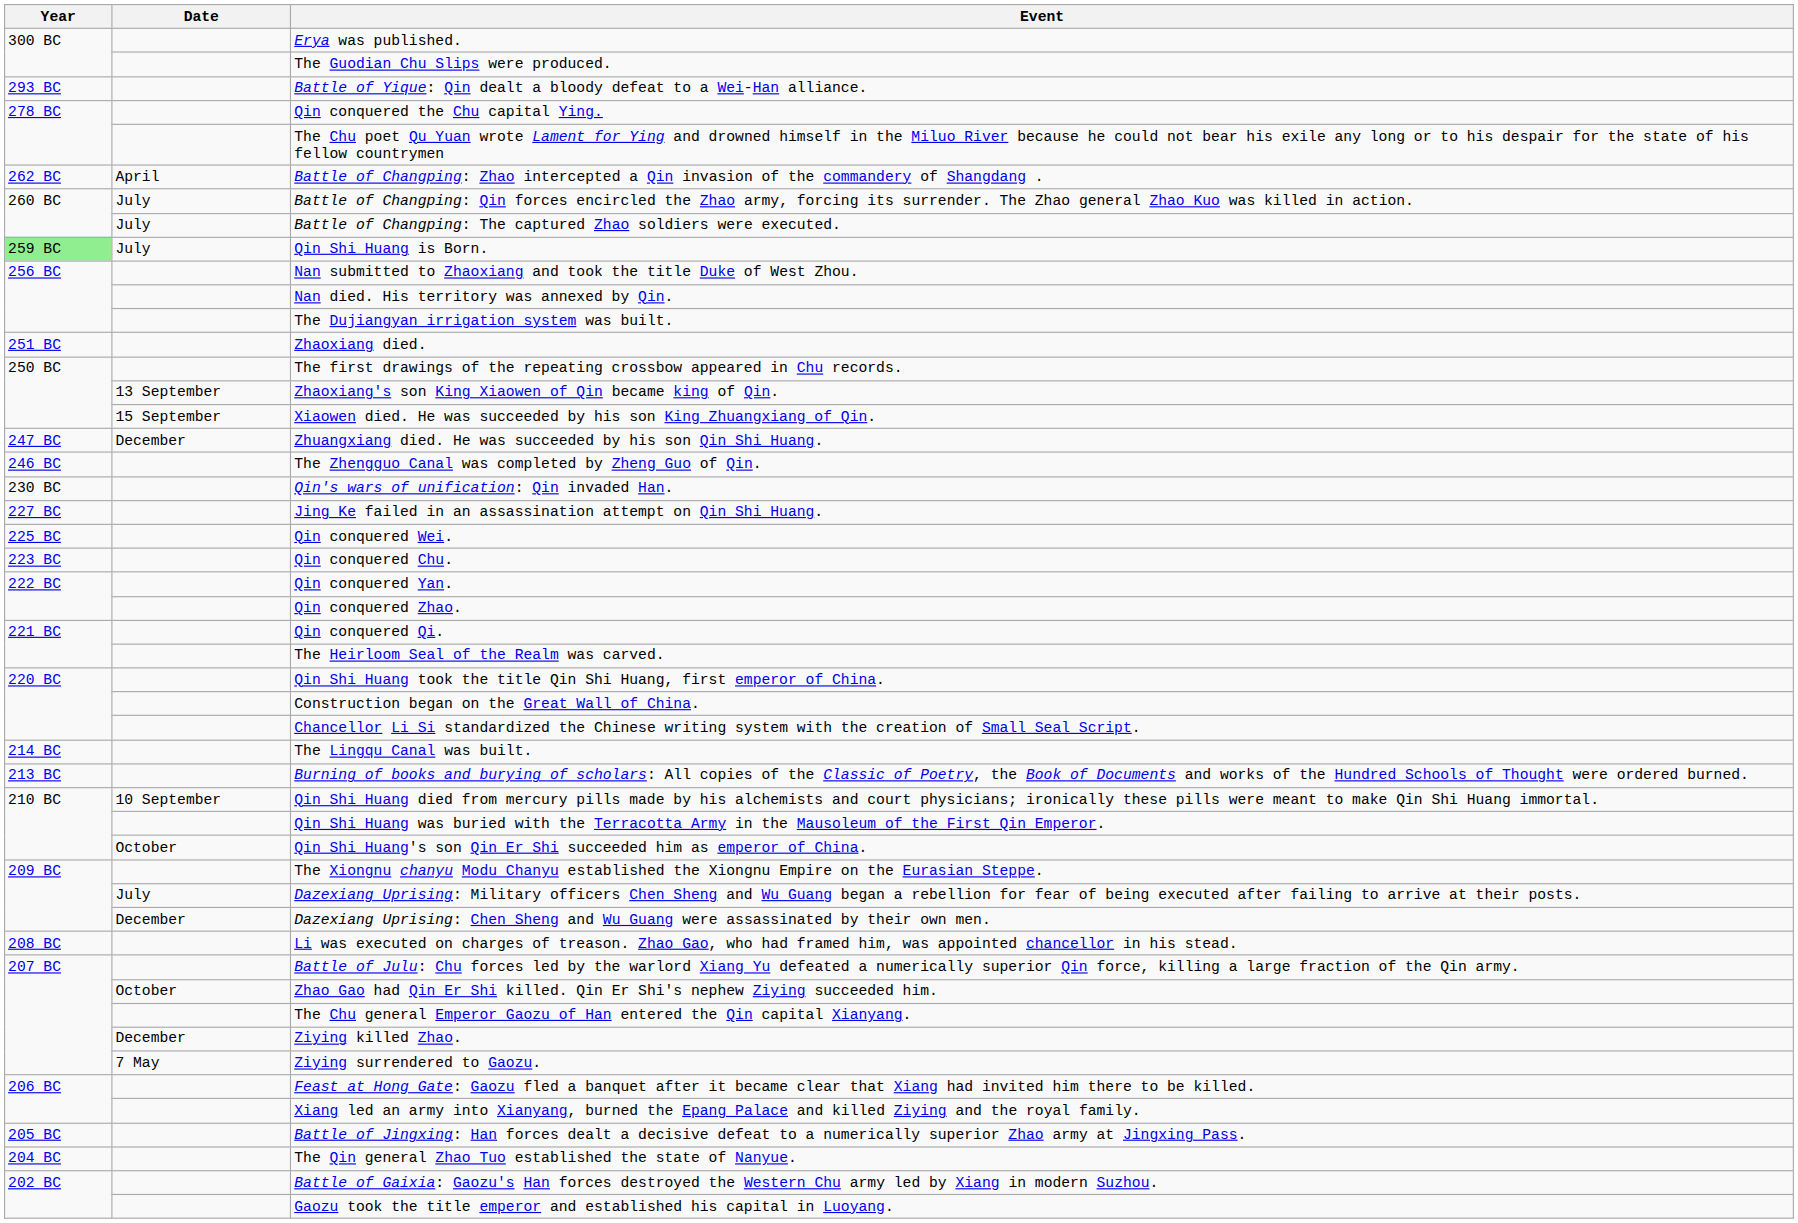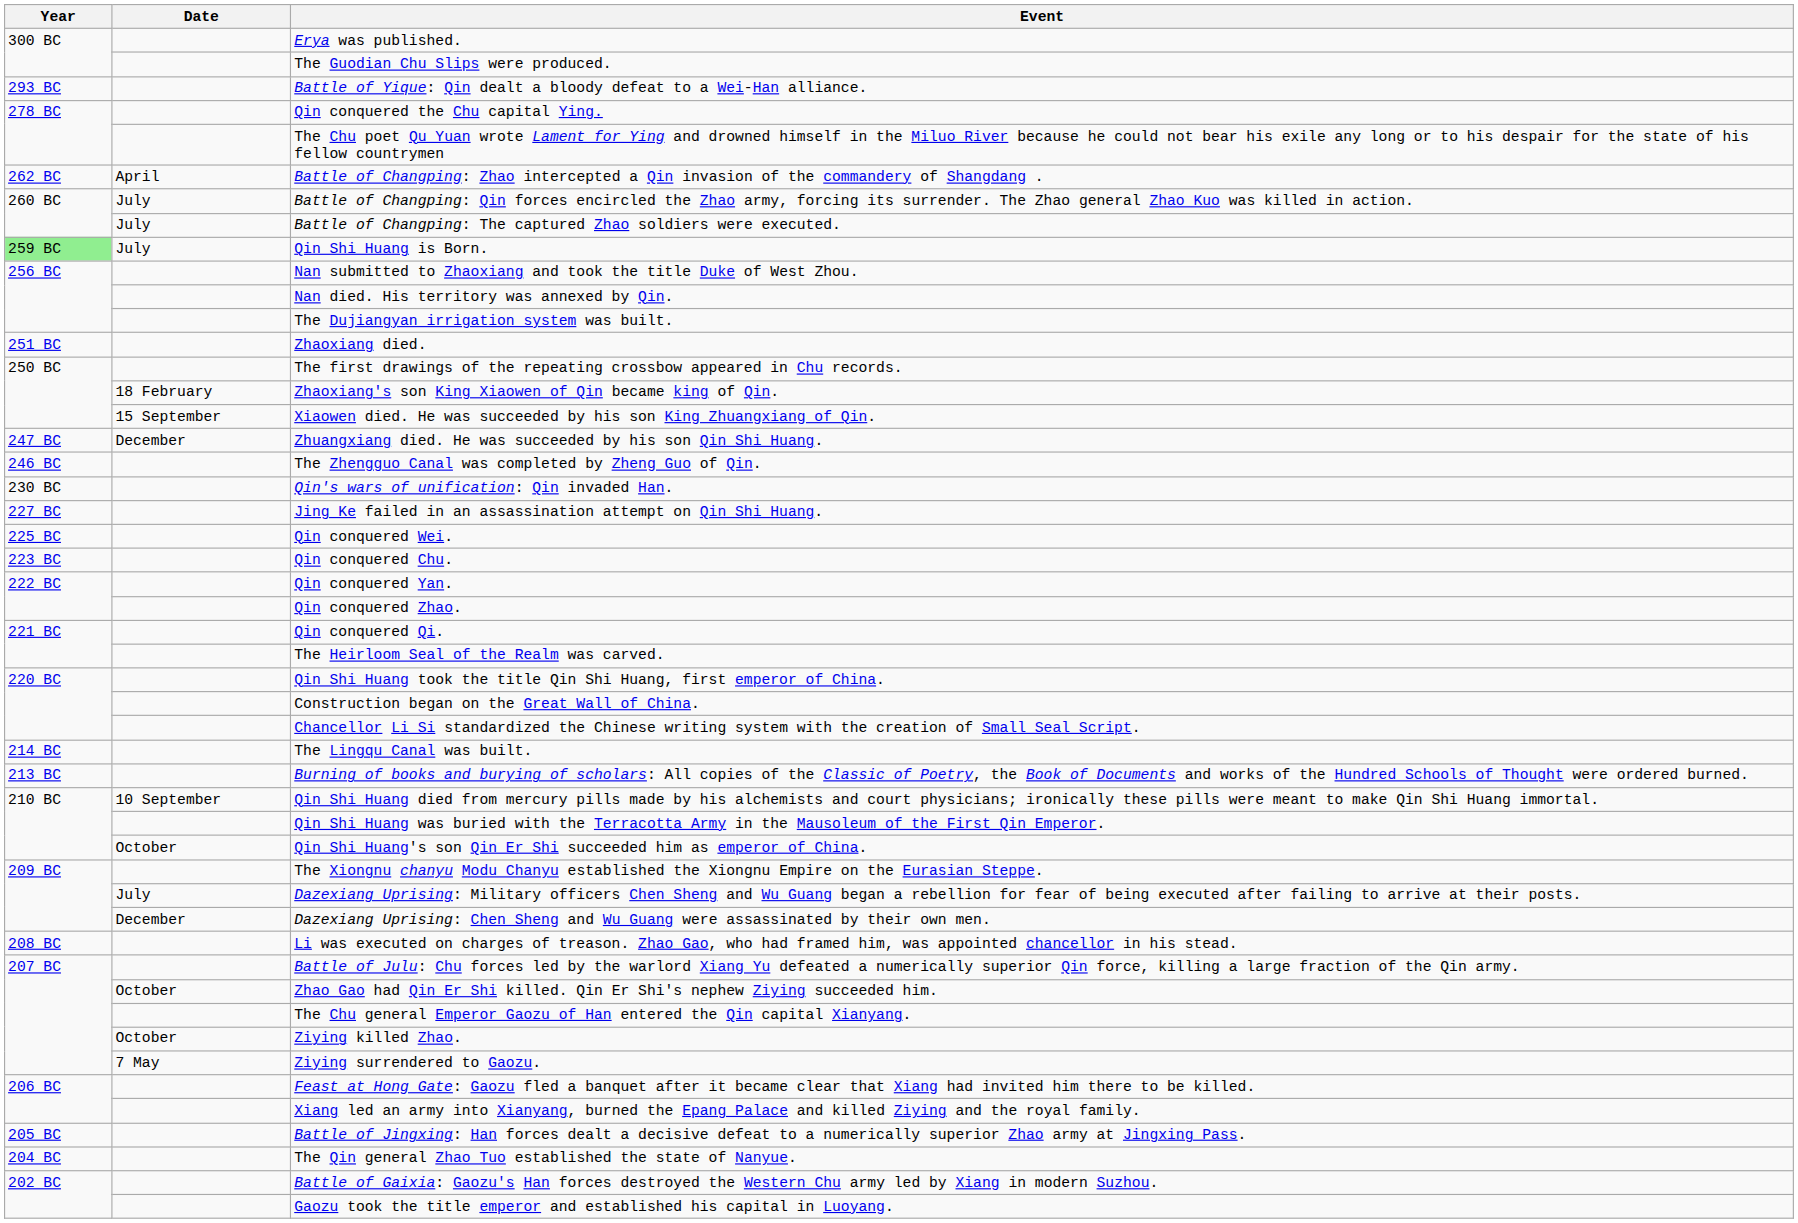Zhaoxiang's son King Xiaowen of Qin became king of Qin. | Date: 13 September -> 18 February
Ziying killed Zhao. | Date: December -> October
